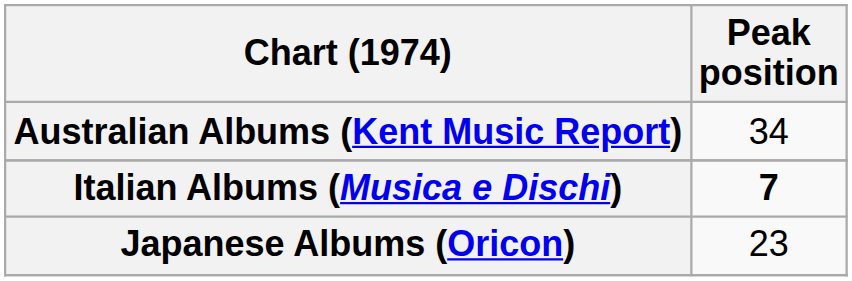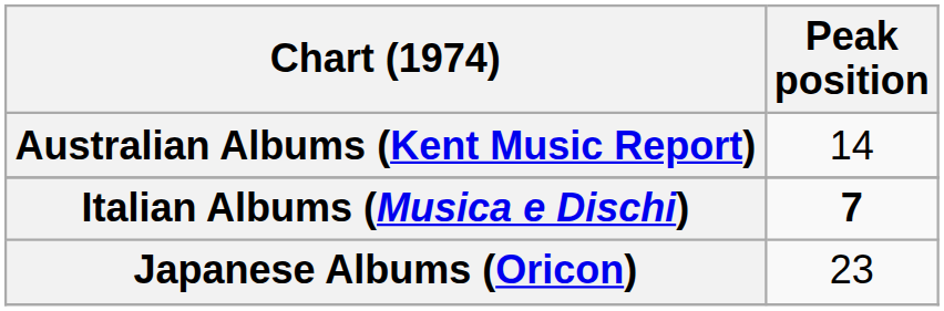Australian Albums (Kent Music Report) | Peak position: 34 -> 14
